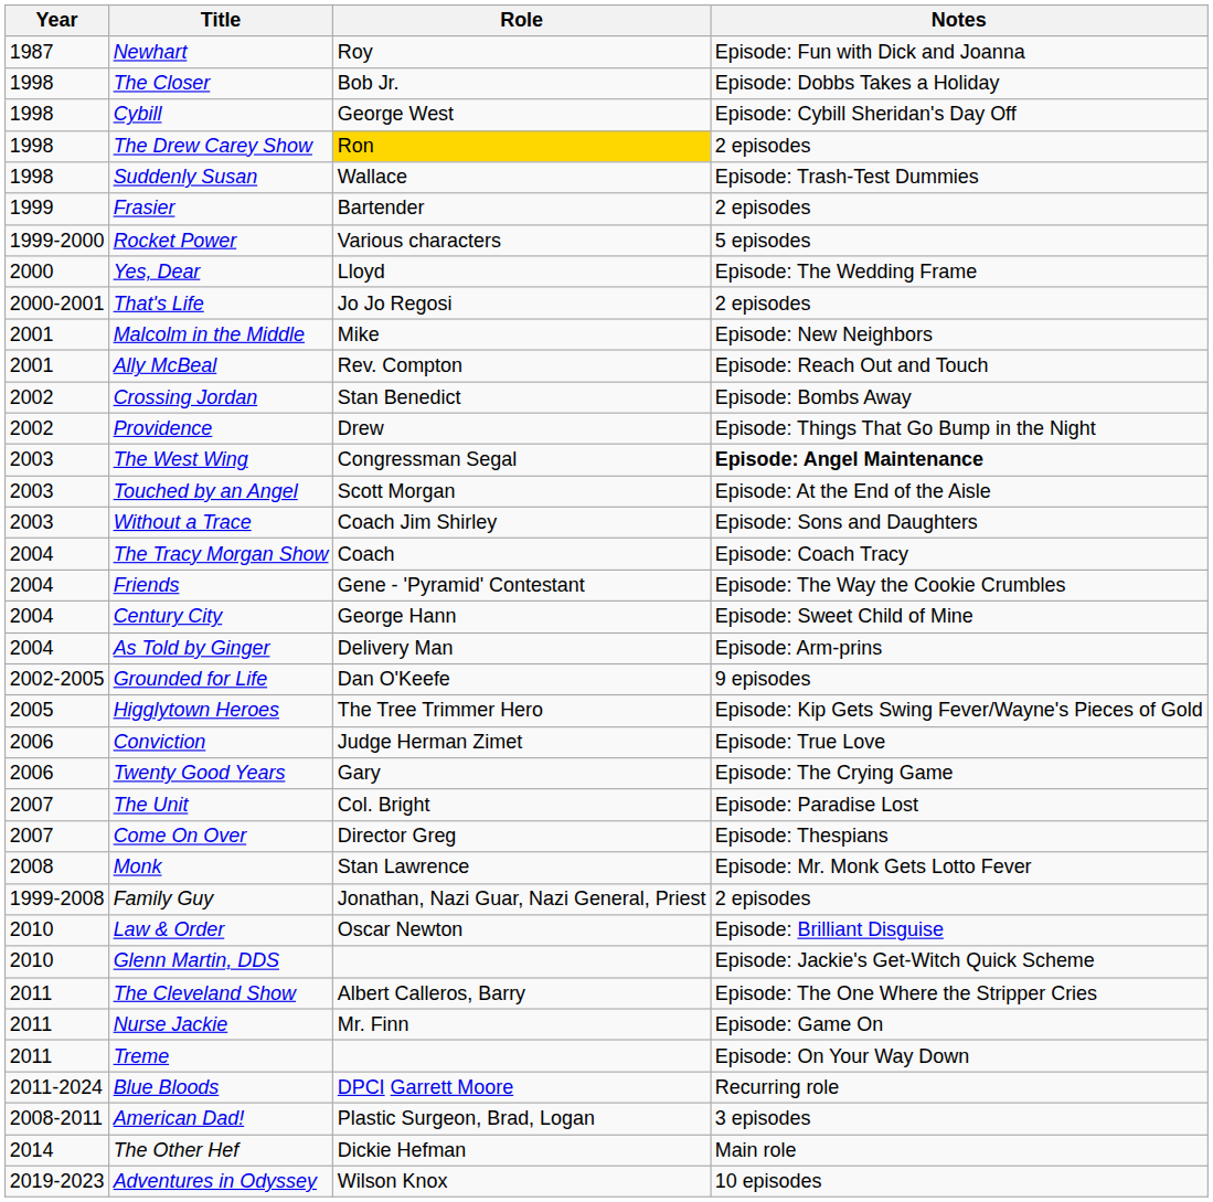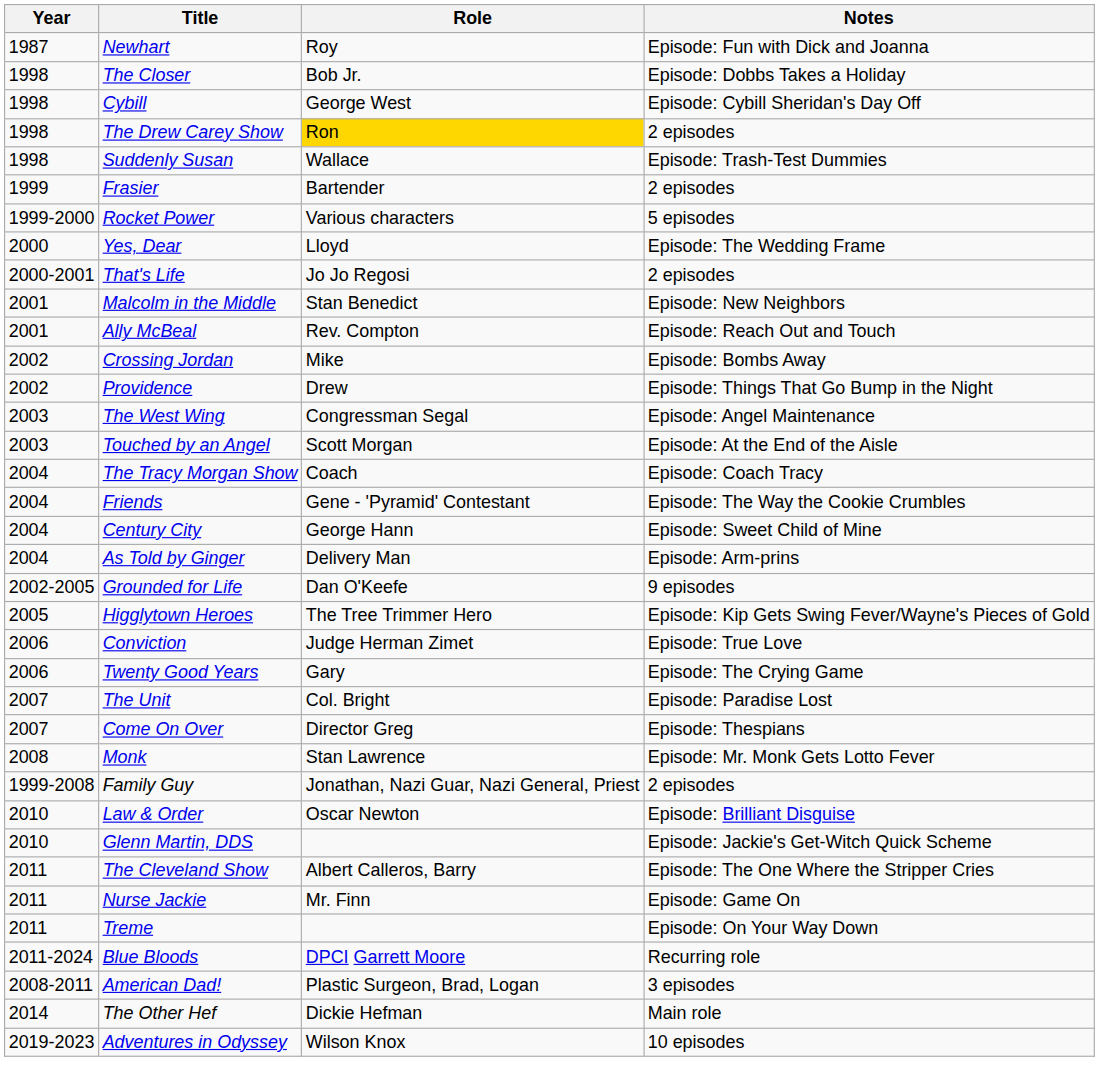Malcolm in the Middle | Role: Mike -> Stan Benedict
Crossing Jordan | Role: Stan Benedict -> Mike
The West Wing | Notes: bold -> normal
- row: 2003 | Without a Trace | Coach Jim Shirley | Episode: Sons and Daughters
